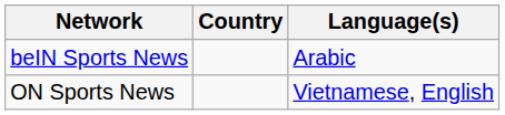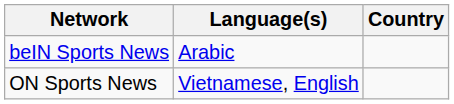columns swapped: Country <-> Language(s)
